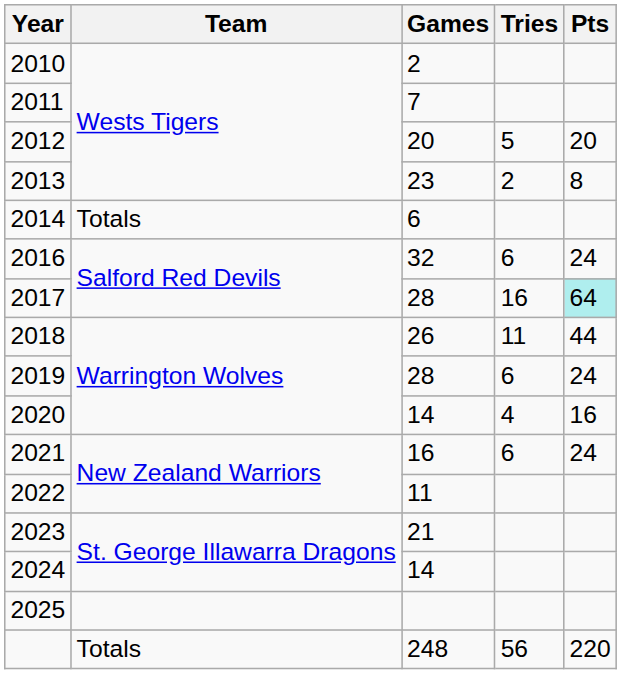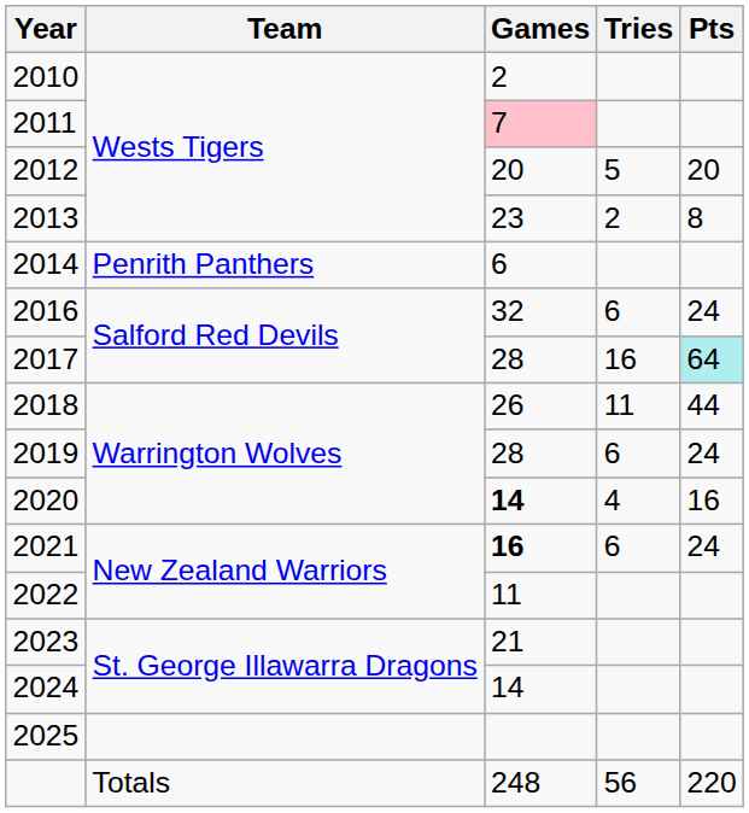2011 | Games: no background -> pink background
2014 | Team: Totals -> Penrith Panthers
2020 | Games: normal -> bold
2021 | Games: normal -> bold
